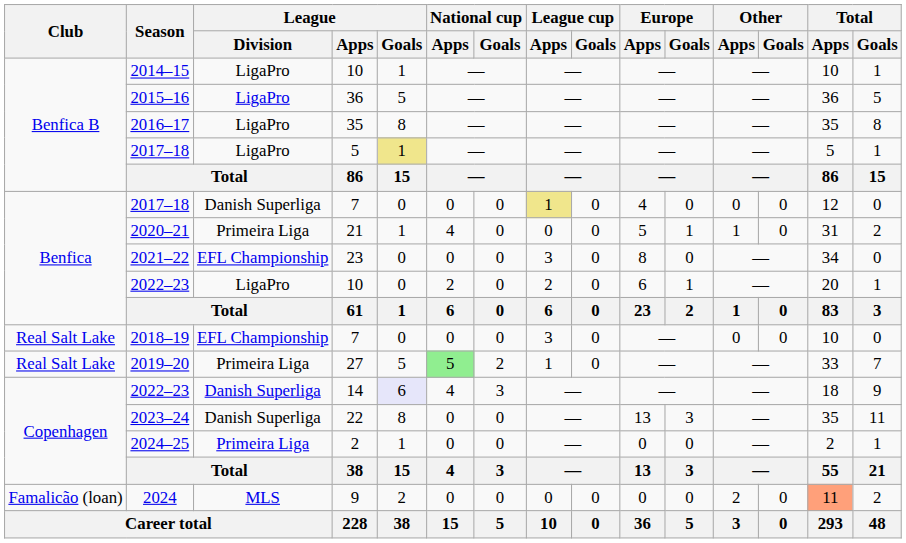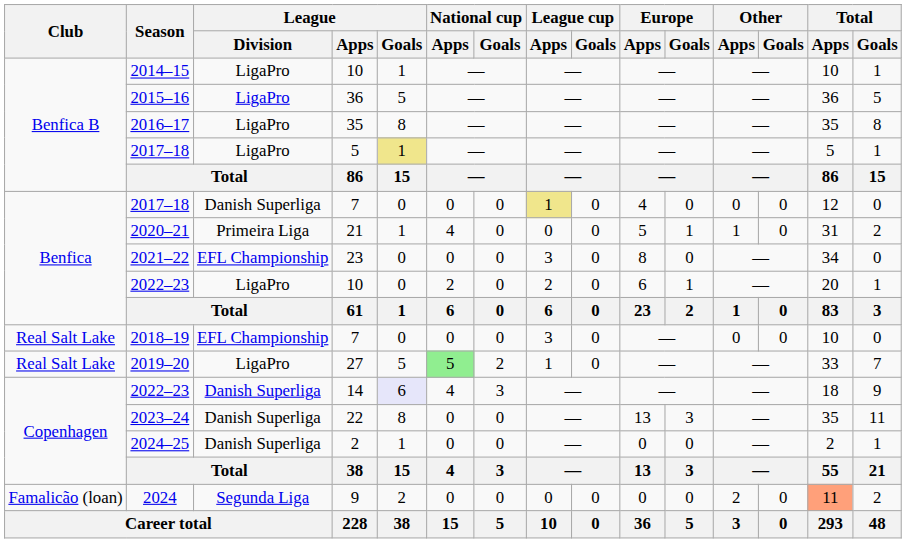2019–20 | League / Division: Primeira Liga -> LigaPro
2024–25 | League / Division: Primeira Liga -> Danish Superliga
2024 | League / Division: MLS -> Segunda Liga
